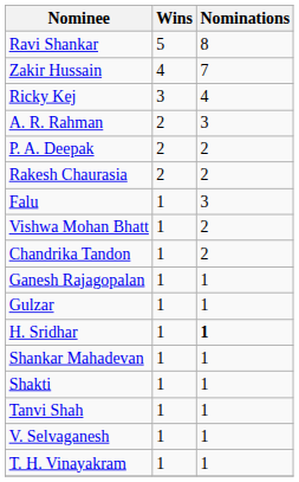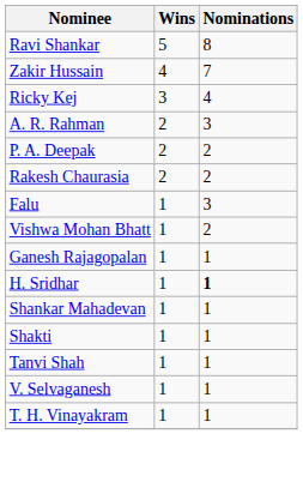- row: Chandrika Tandon | 1 | 2
- row: Gulzar | 1 | 1
